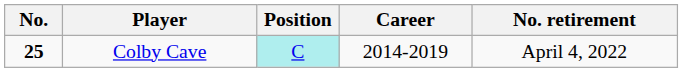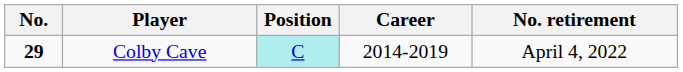Colby Cave | No.: 25 -> 29
